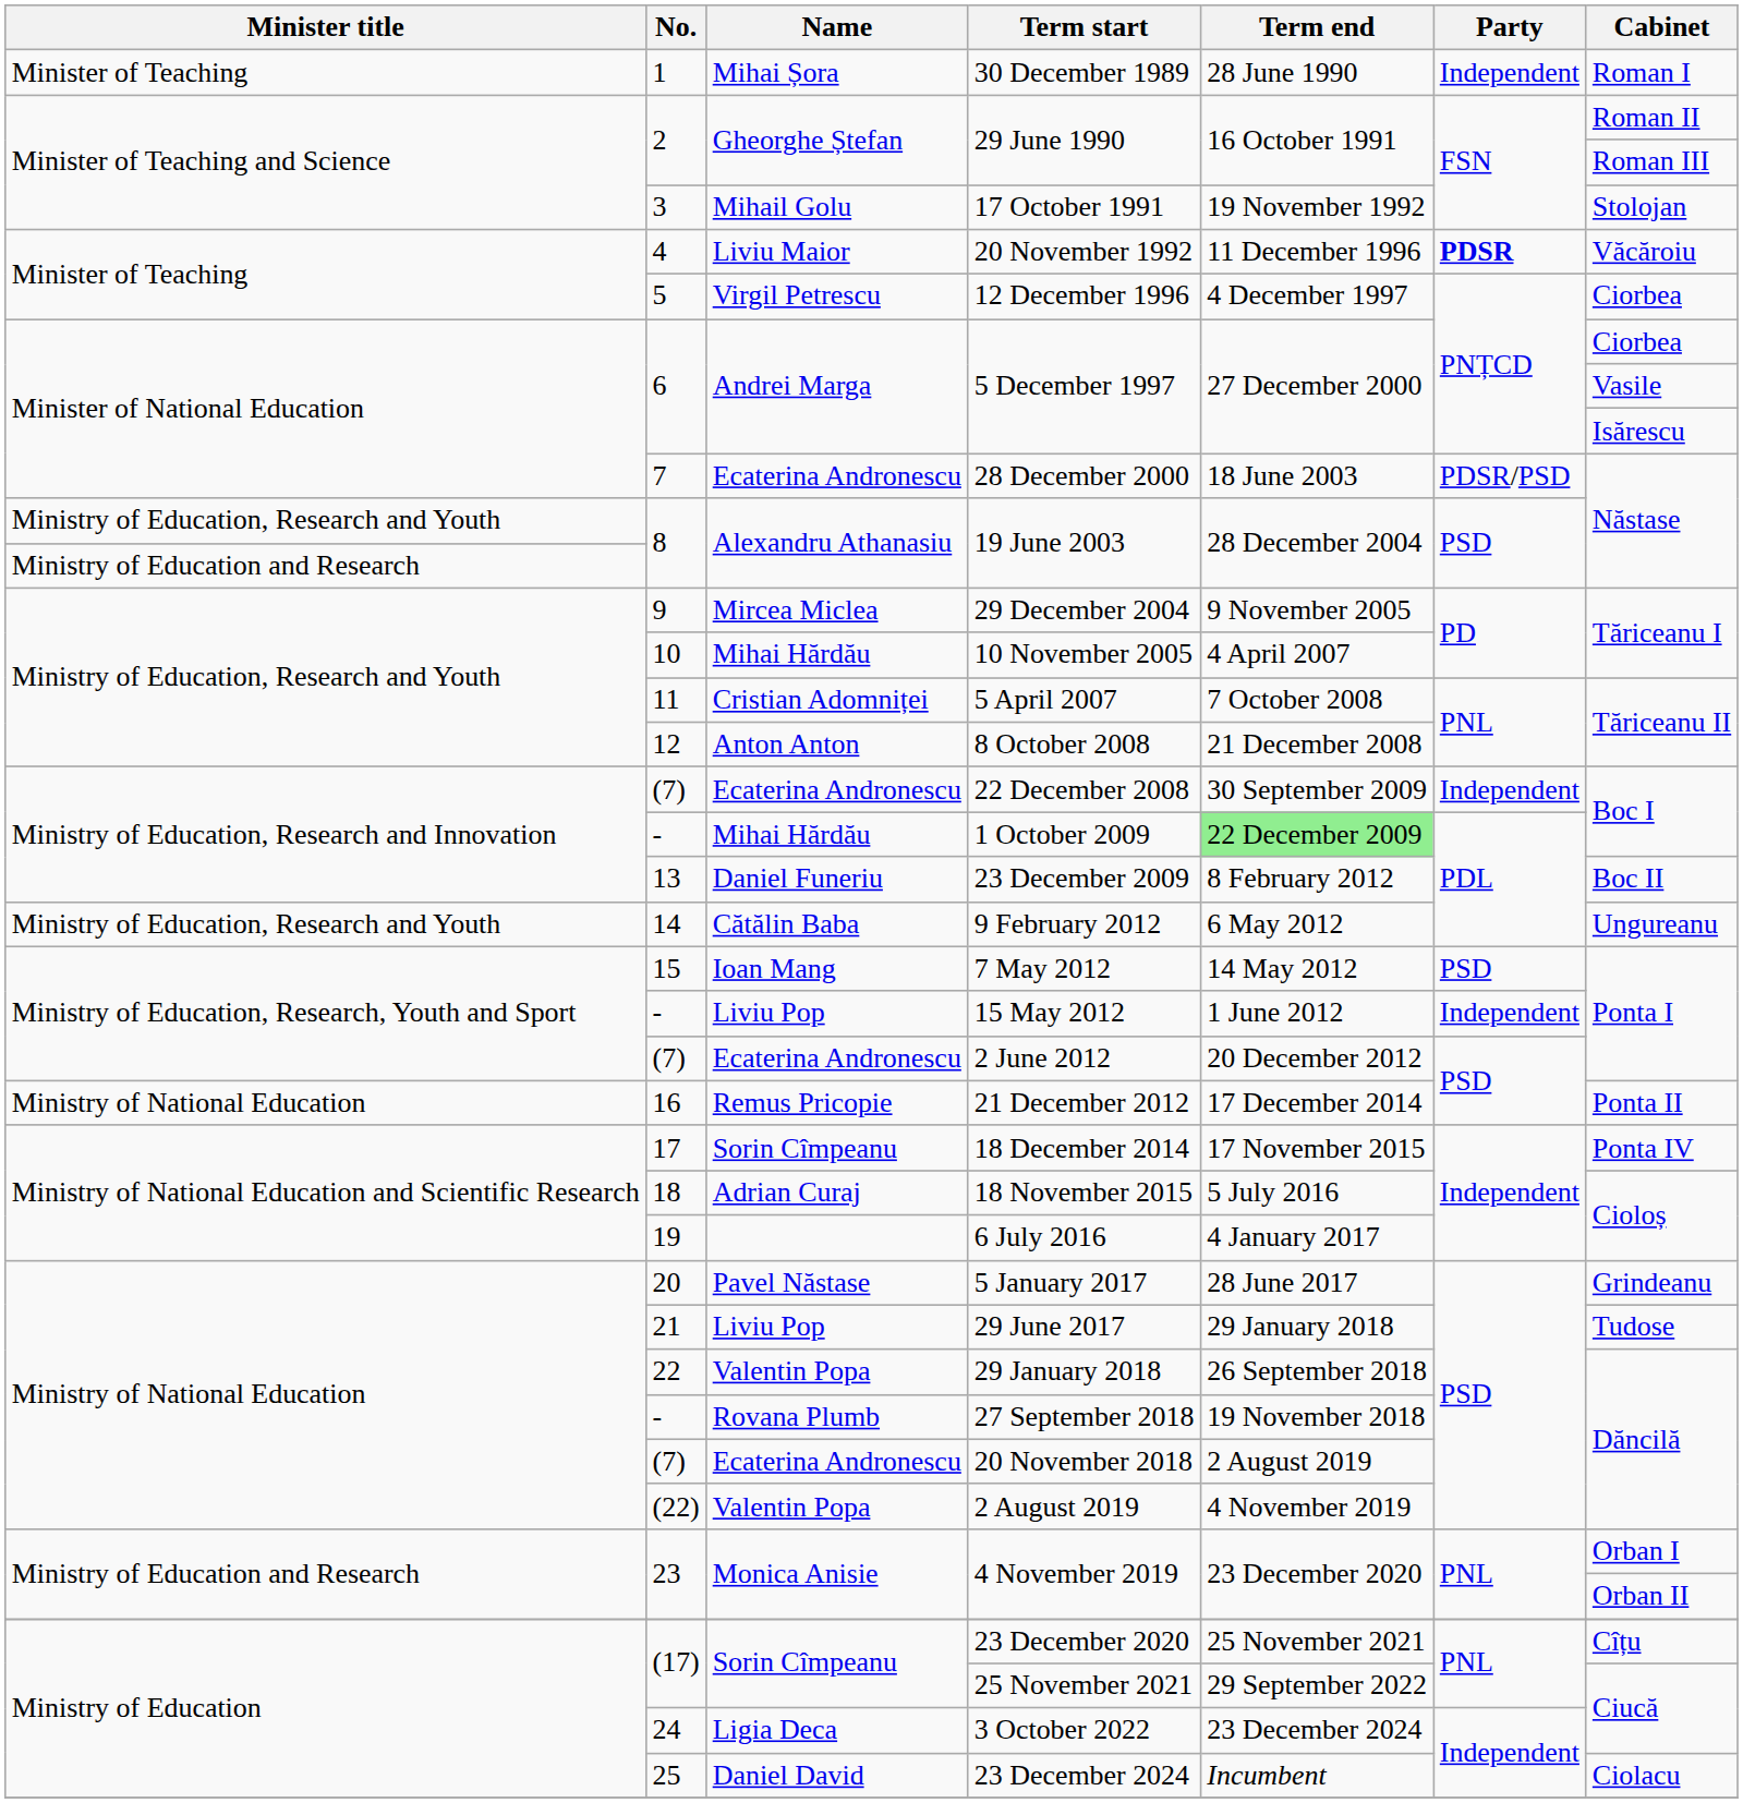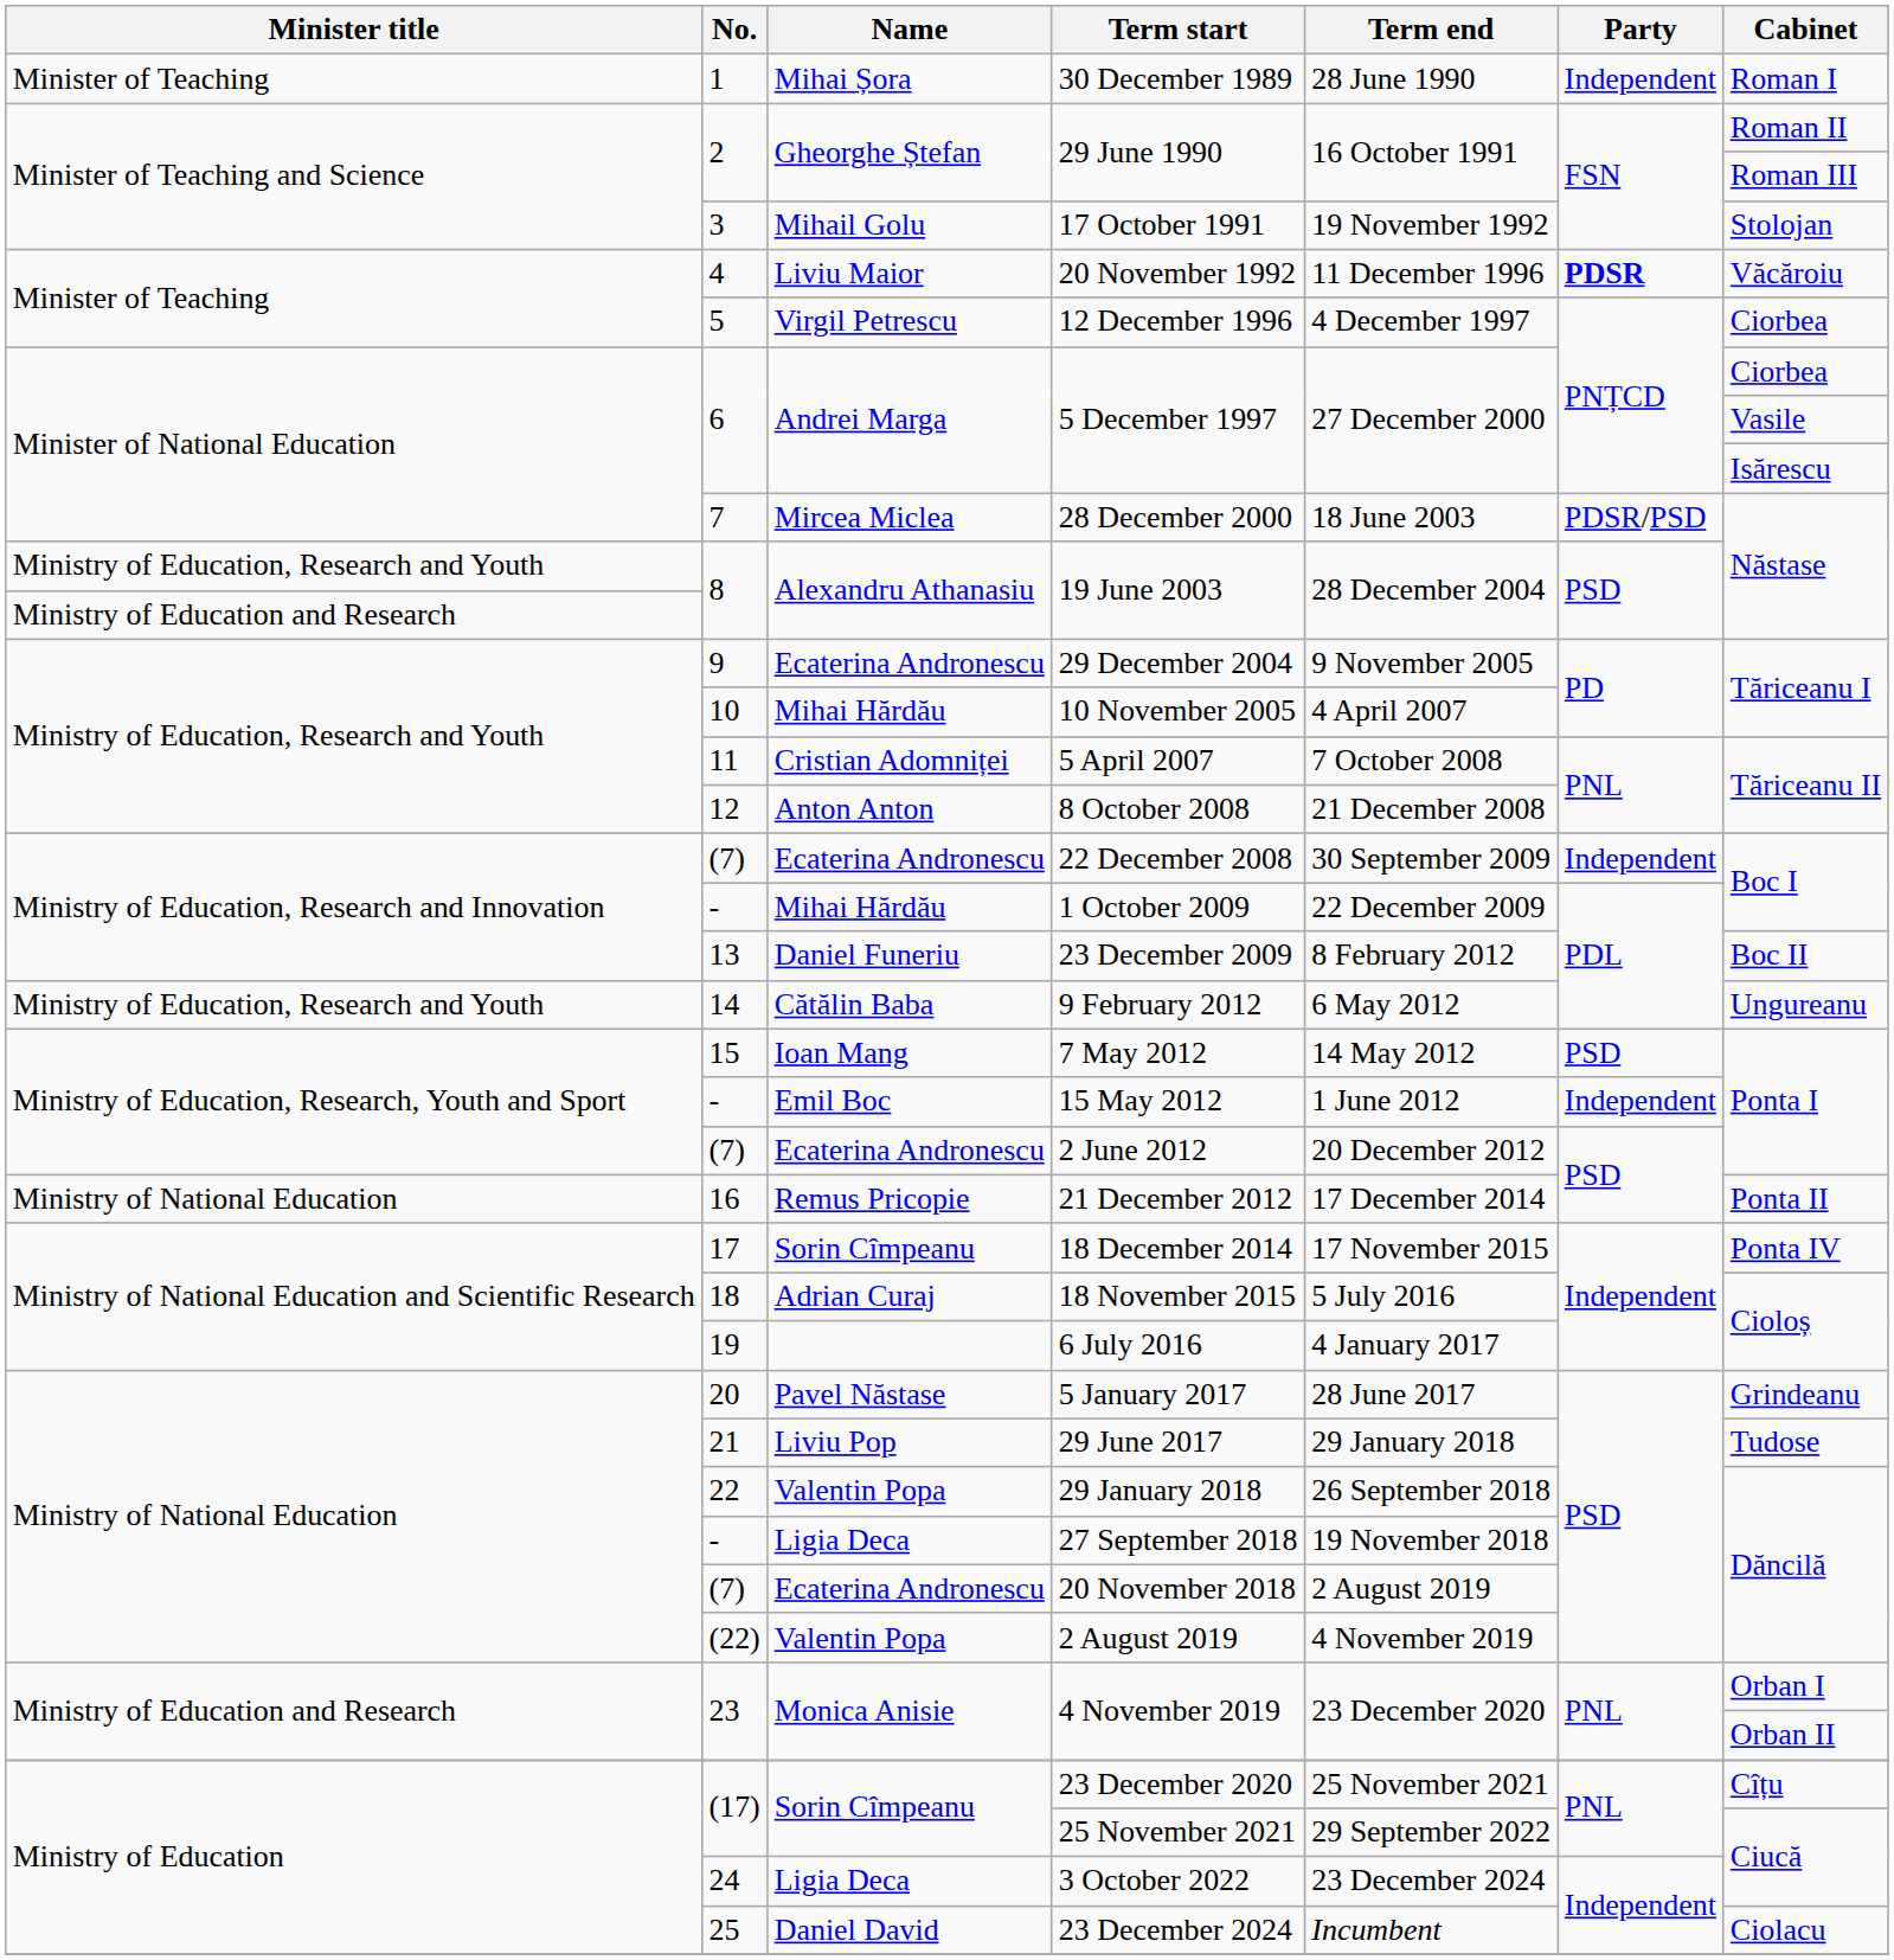28 December 2000 | Name: Ecaterina Andronescu -> Mircea Miclea
29 December 2004 | Name: Mircea Miclea -> Ecaterina Andronescu
1 October 2009 | Term end: lightgreen background -> no background
15 May 2012 | Name: Liviu Pop -> Emil Boc
27 September 2018 | Name: Rovana Plumb -> Ligia Deca
